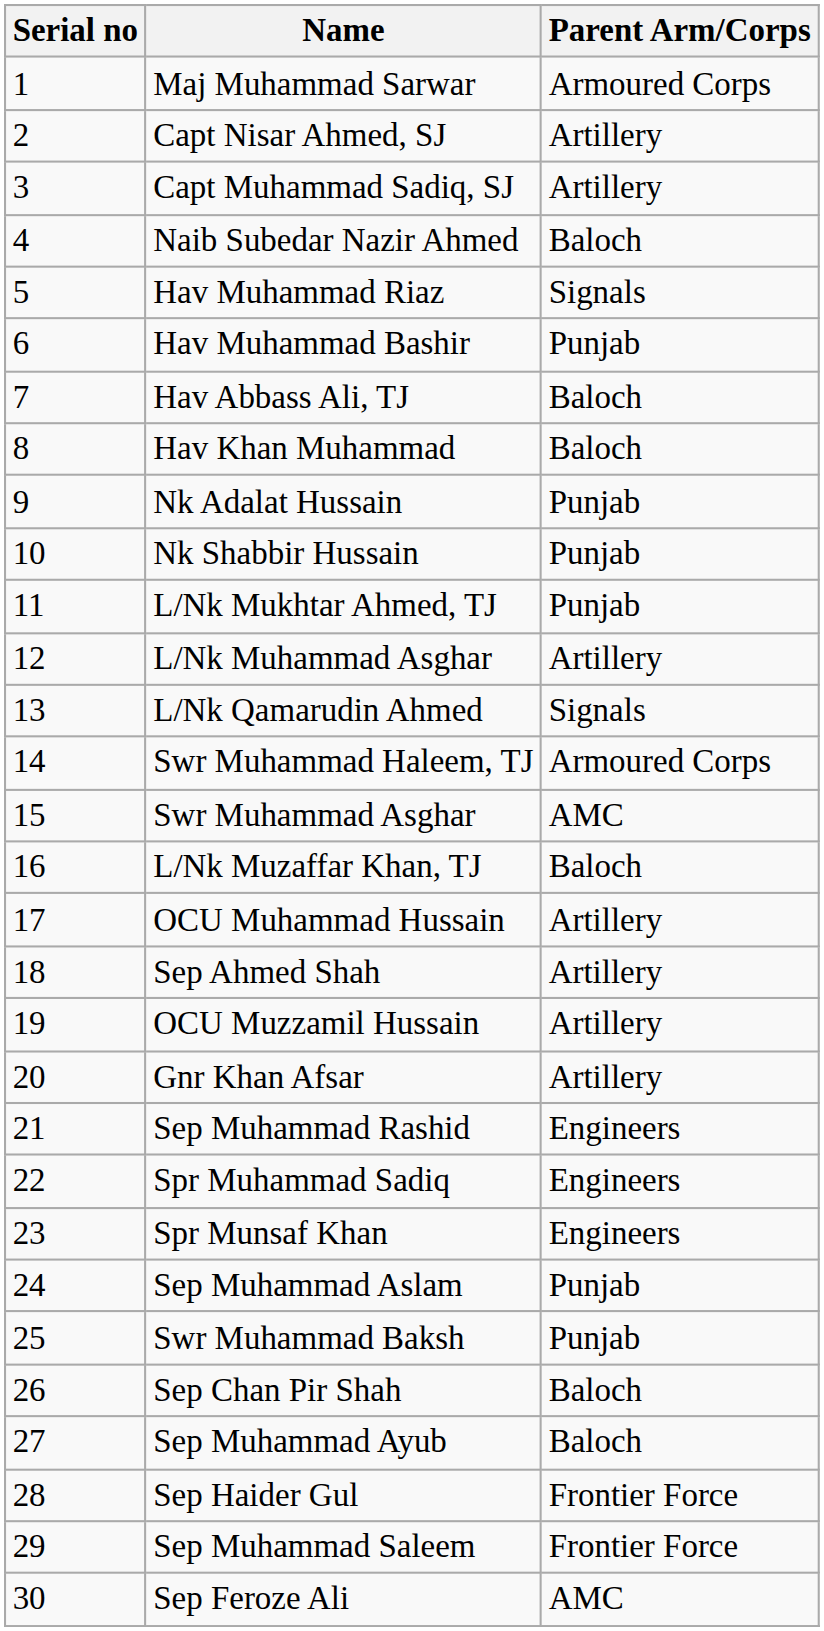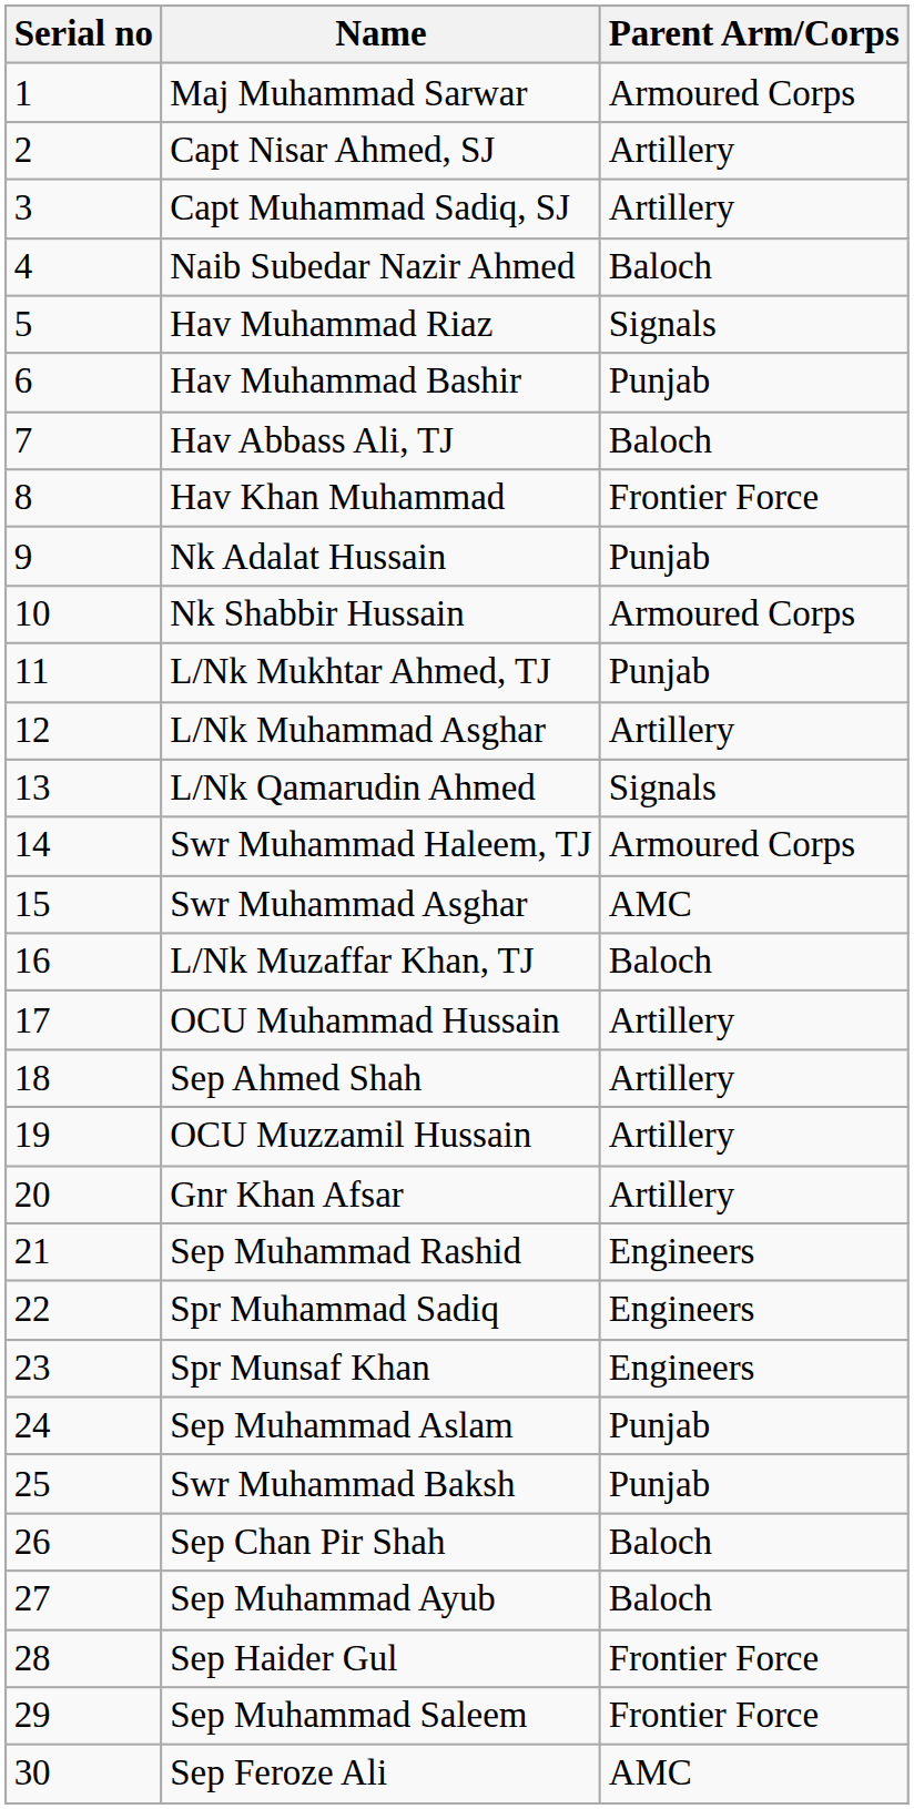Hav Khan Muhammad | Parent Arm/Corps: Baloch -> Frontier Force
Nk Shabbir Hussain | Parent Arm/Corps: Punjab -> Armoured Corps
